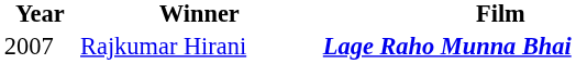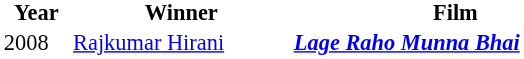Rajkumar Hirani | Year: 2007 -> 2008
